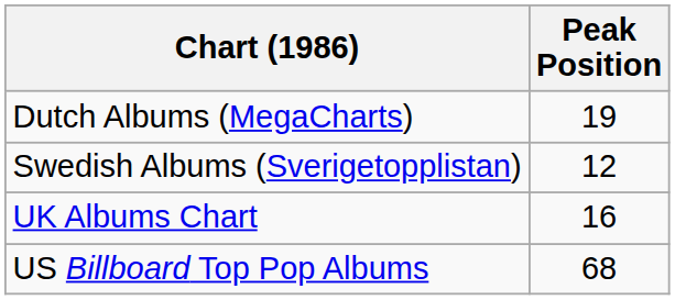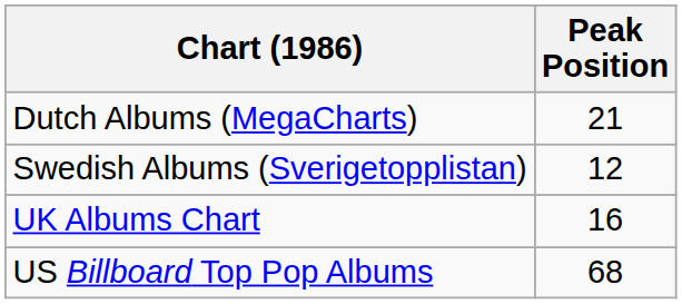Dutch Albums (MegaCharts) | Peak Position: 19 -> 21
